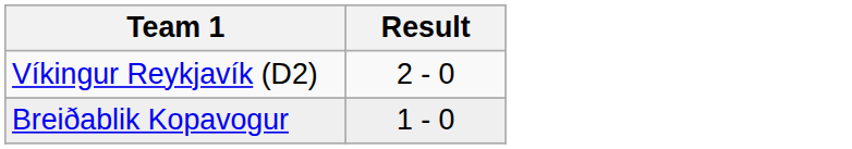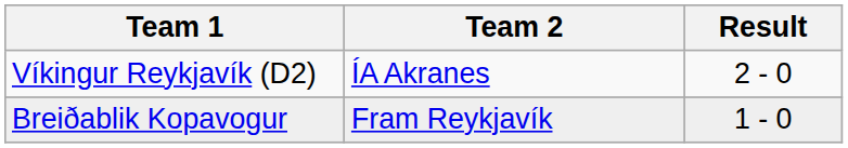+ column: Team 2 | ÍA Akranes | Fram Reykjavík
